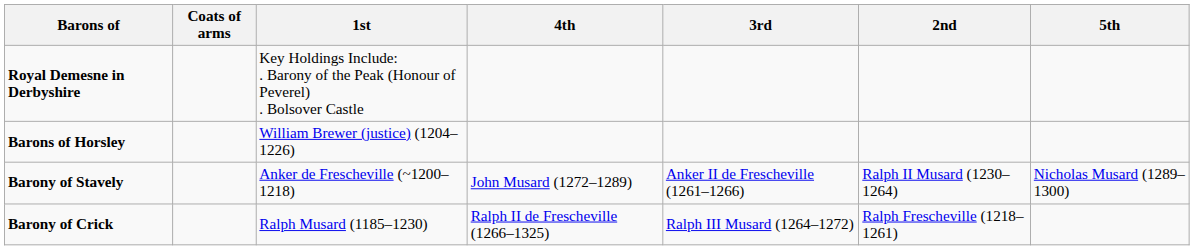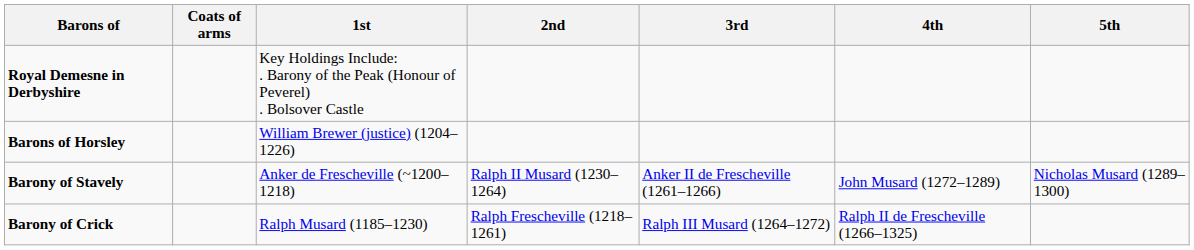columns swapped: 2nd <-> 4th
